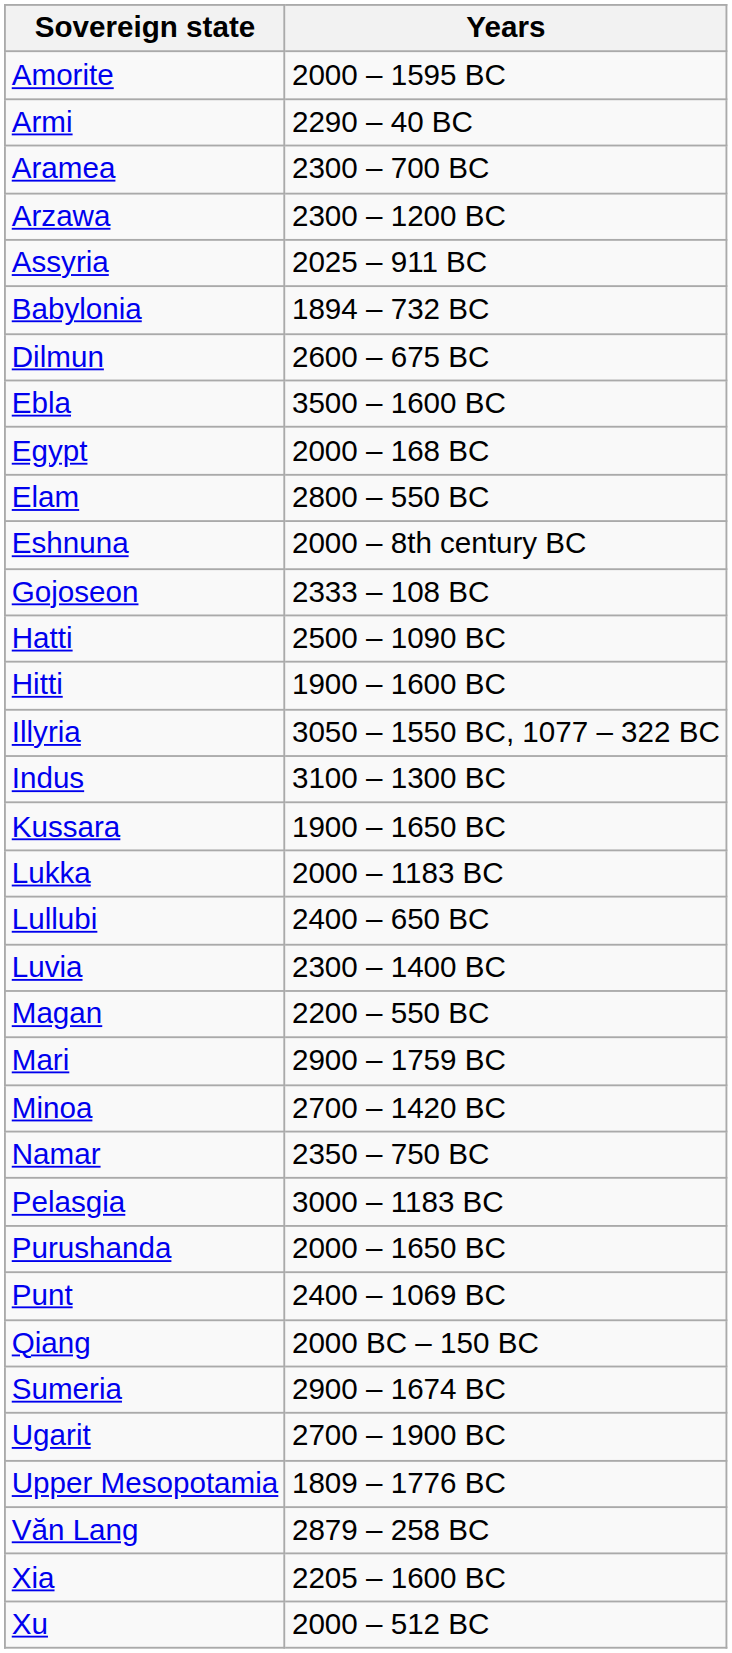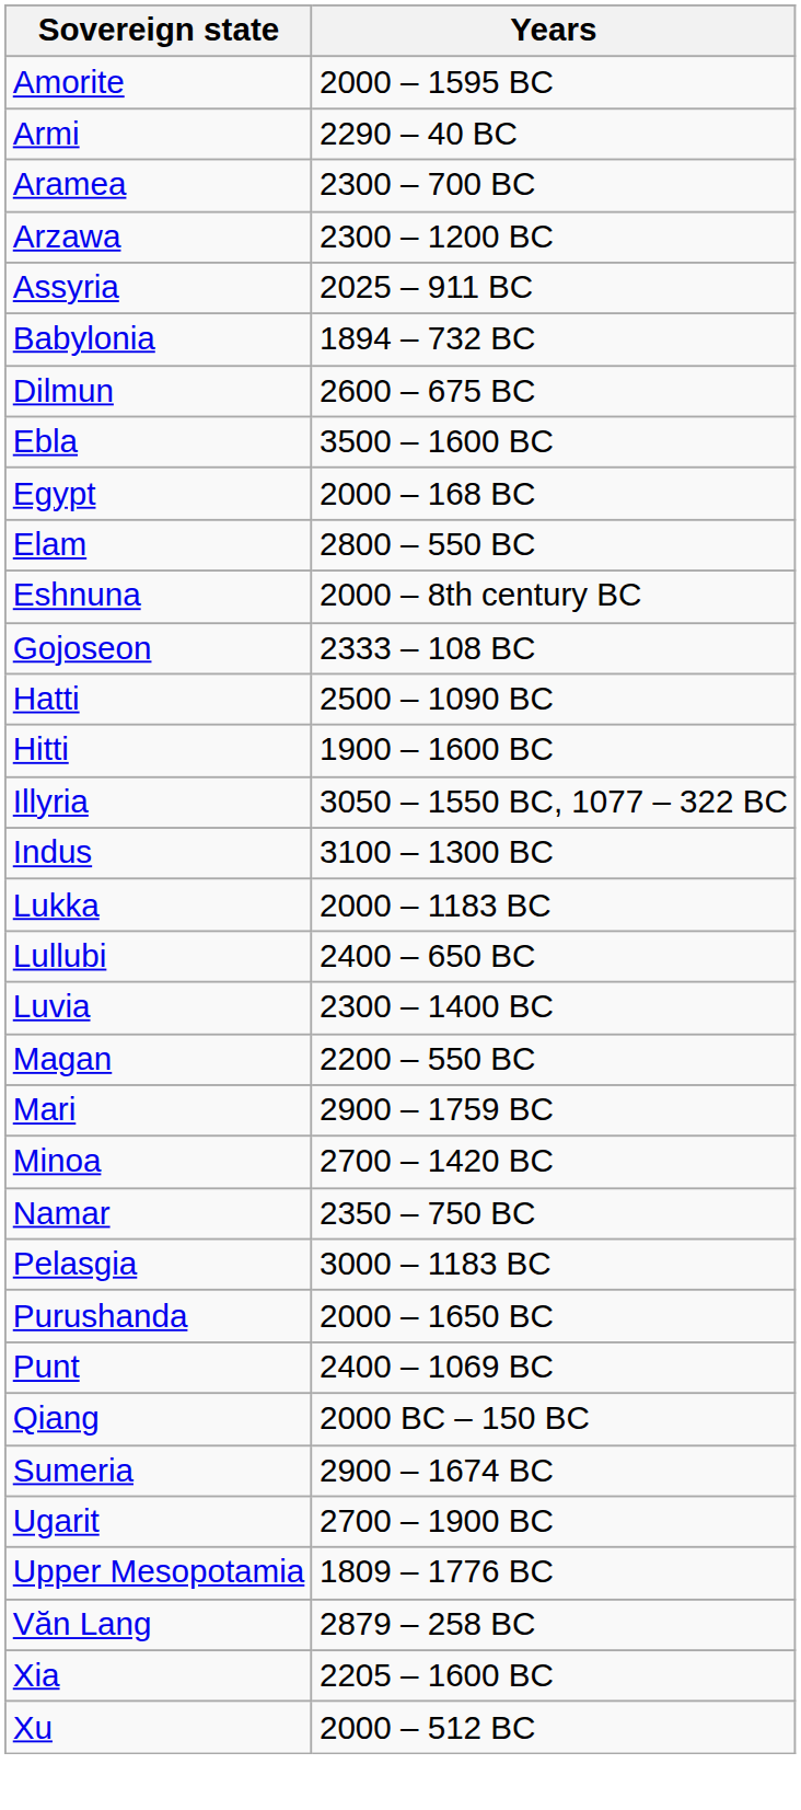- row: Kussara | 1900 – 1650 BC
